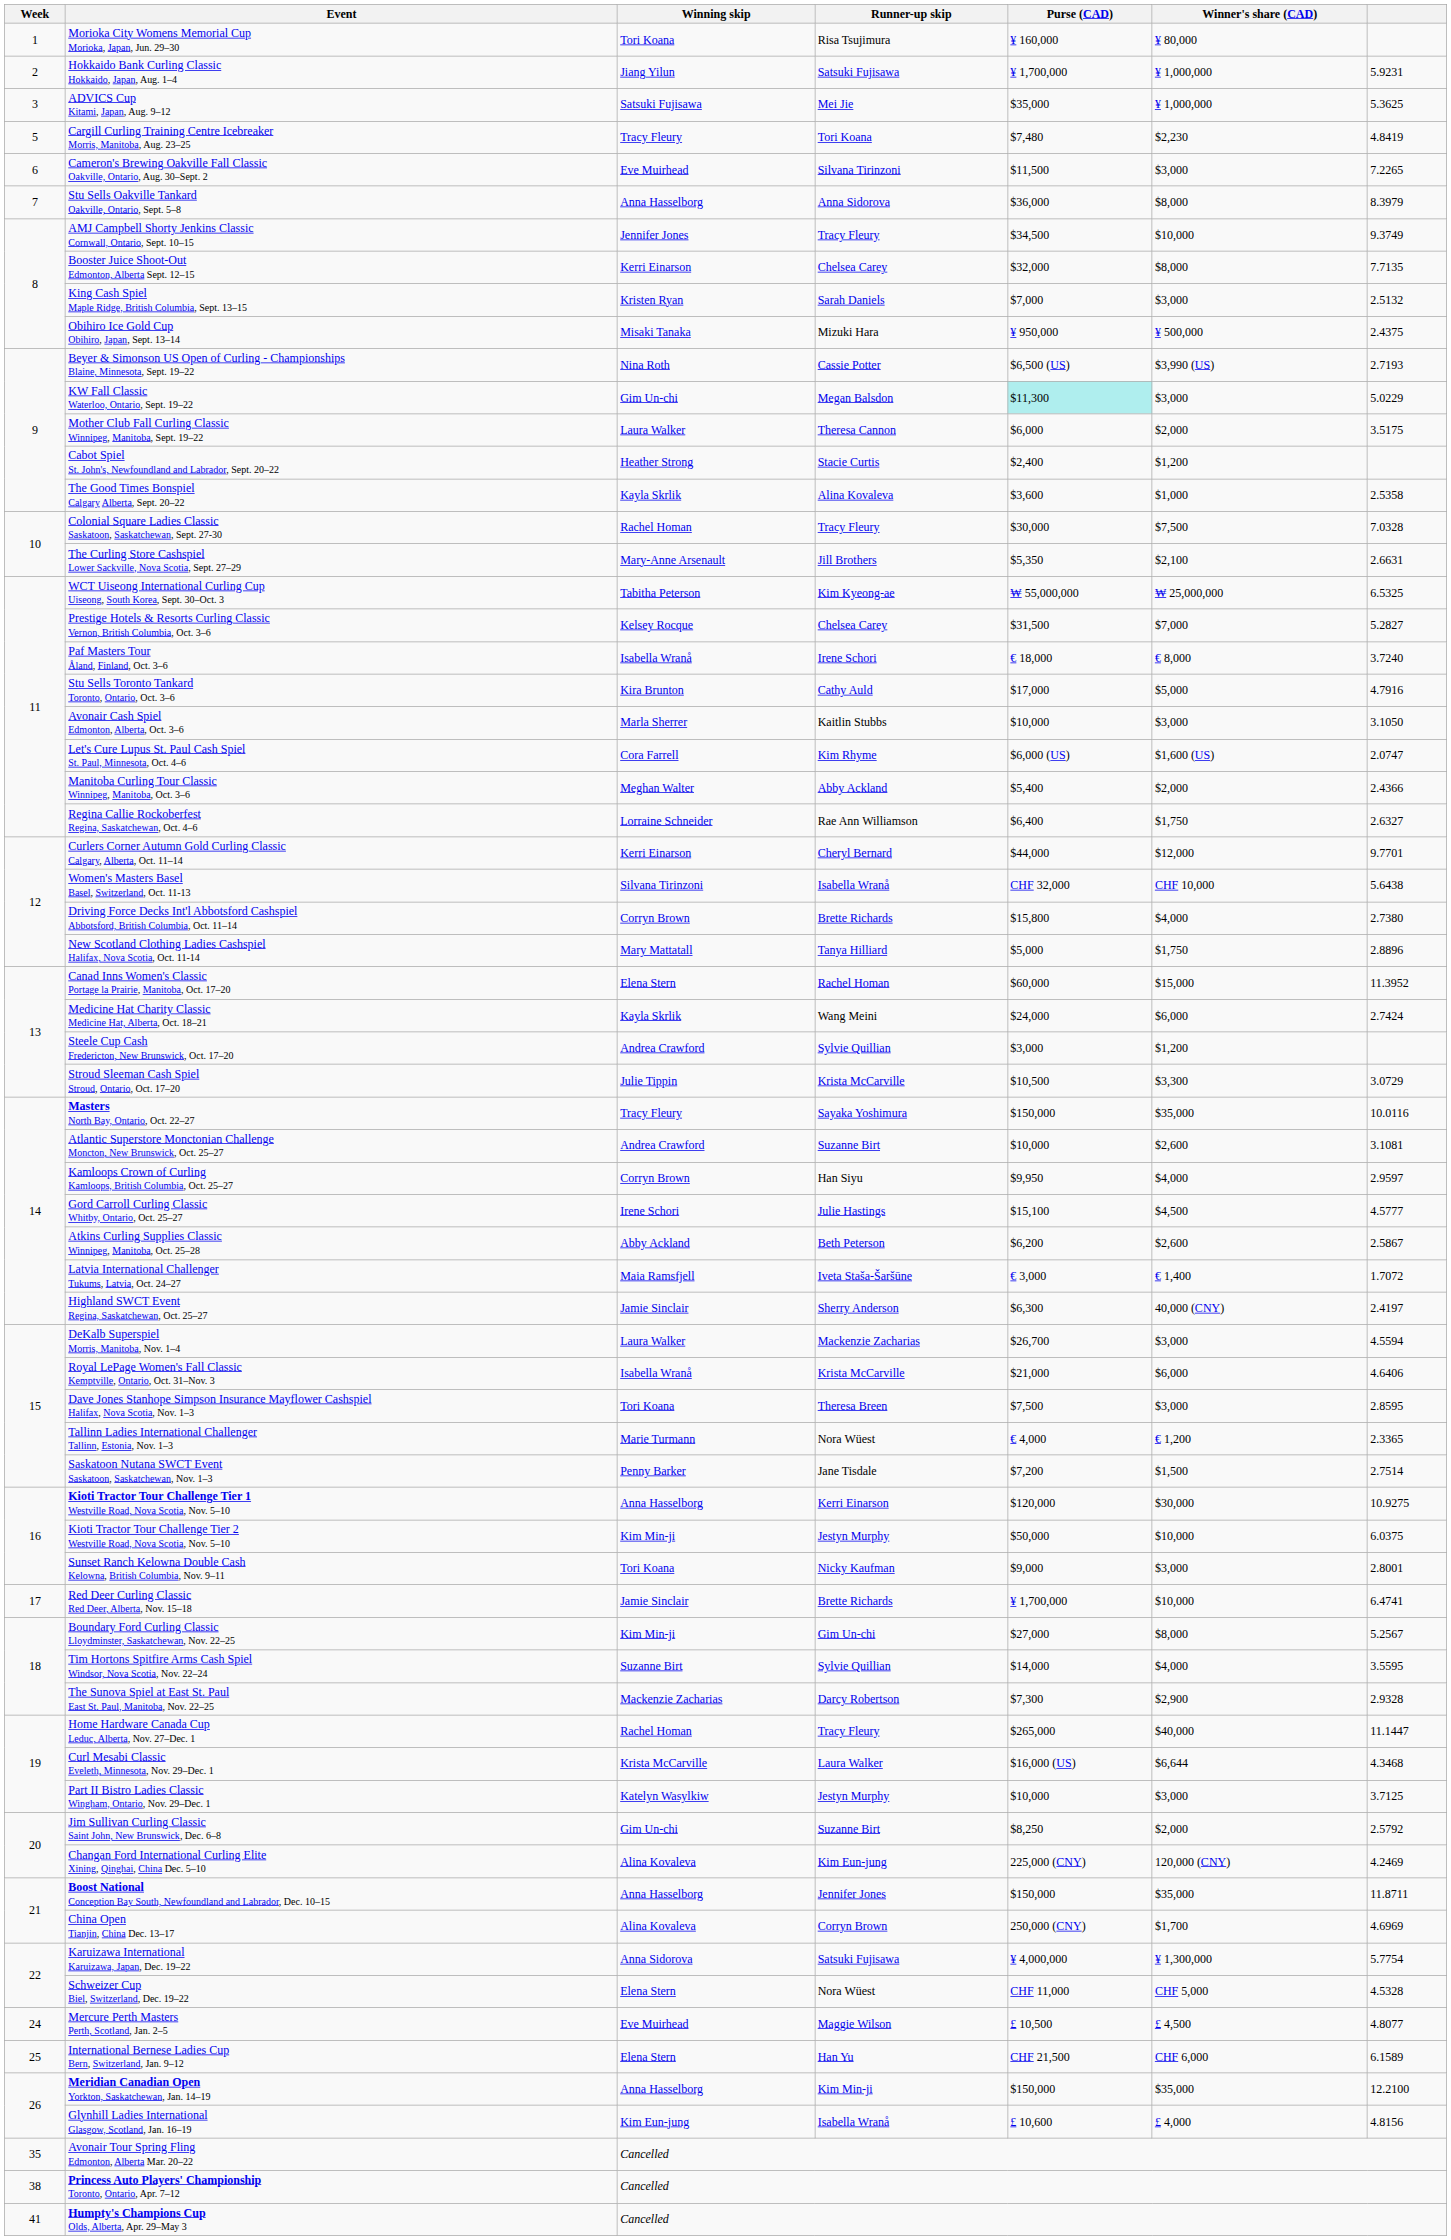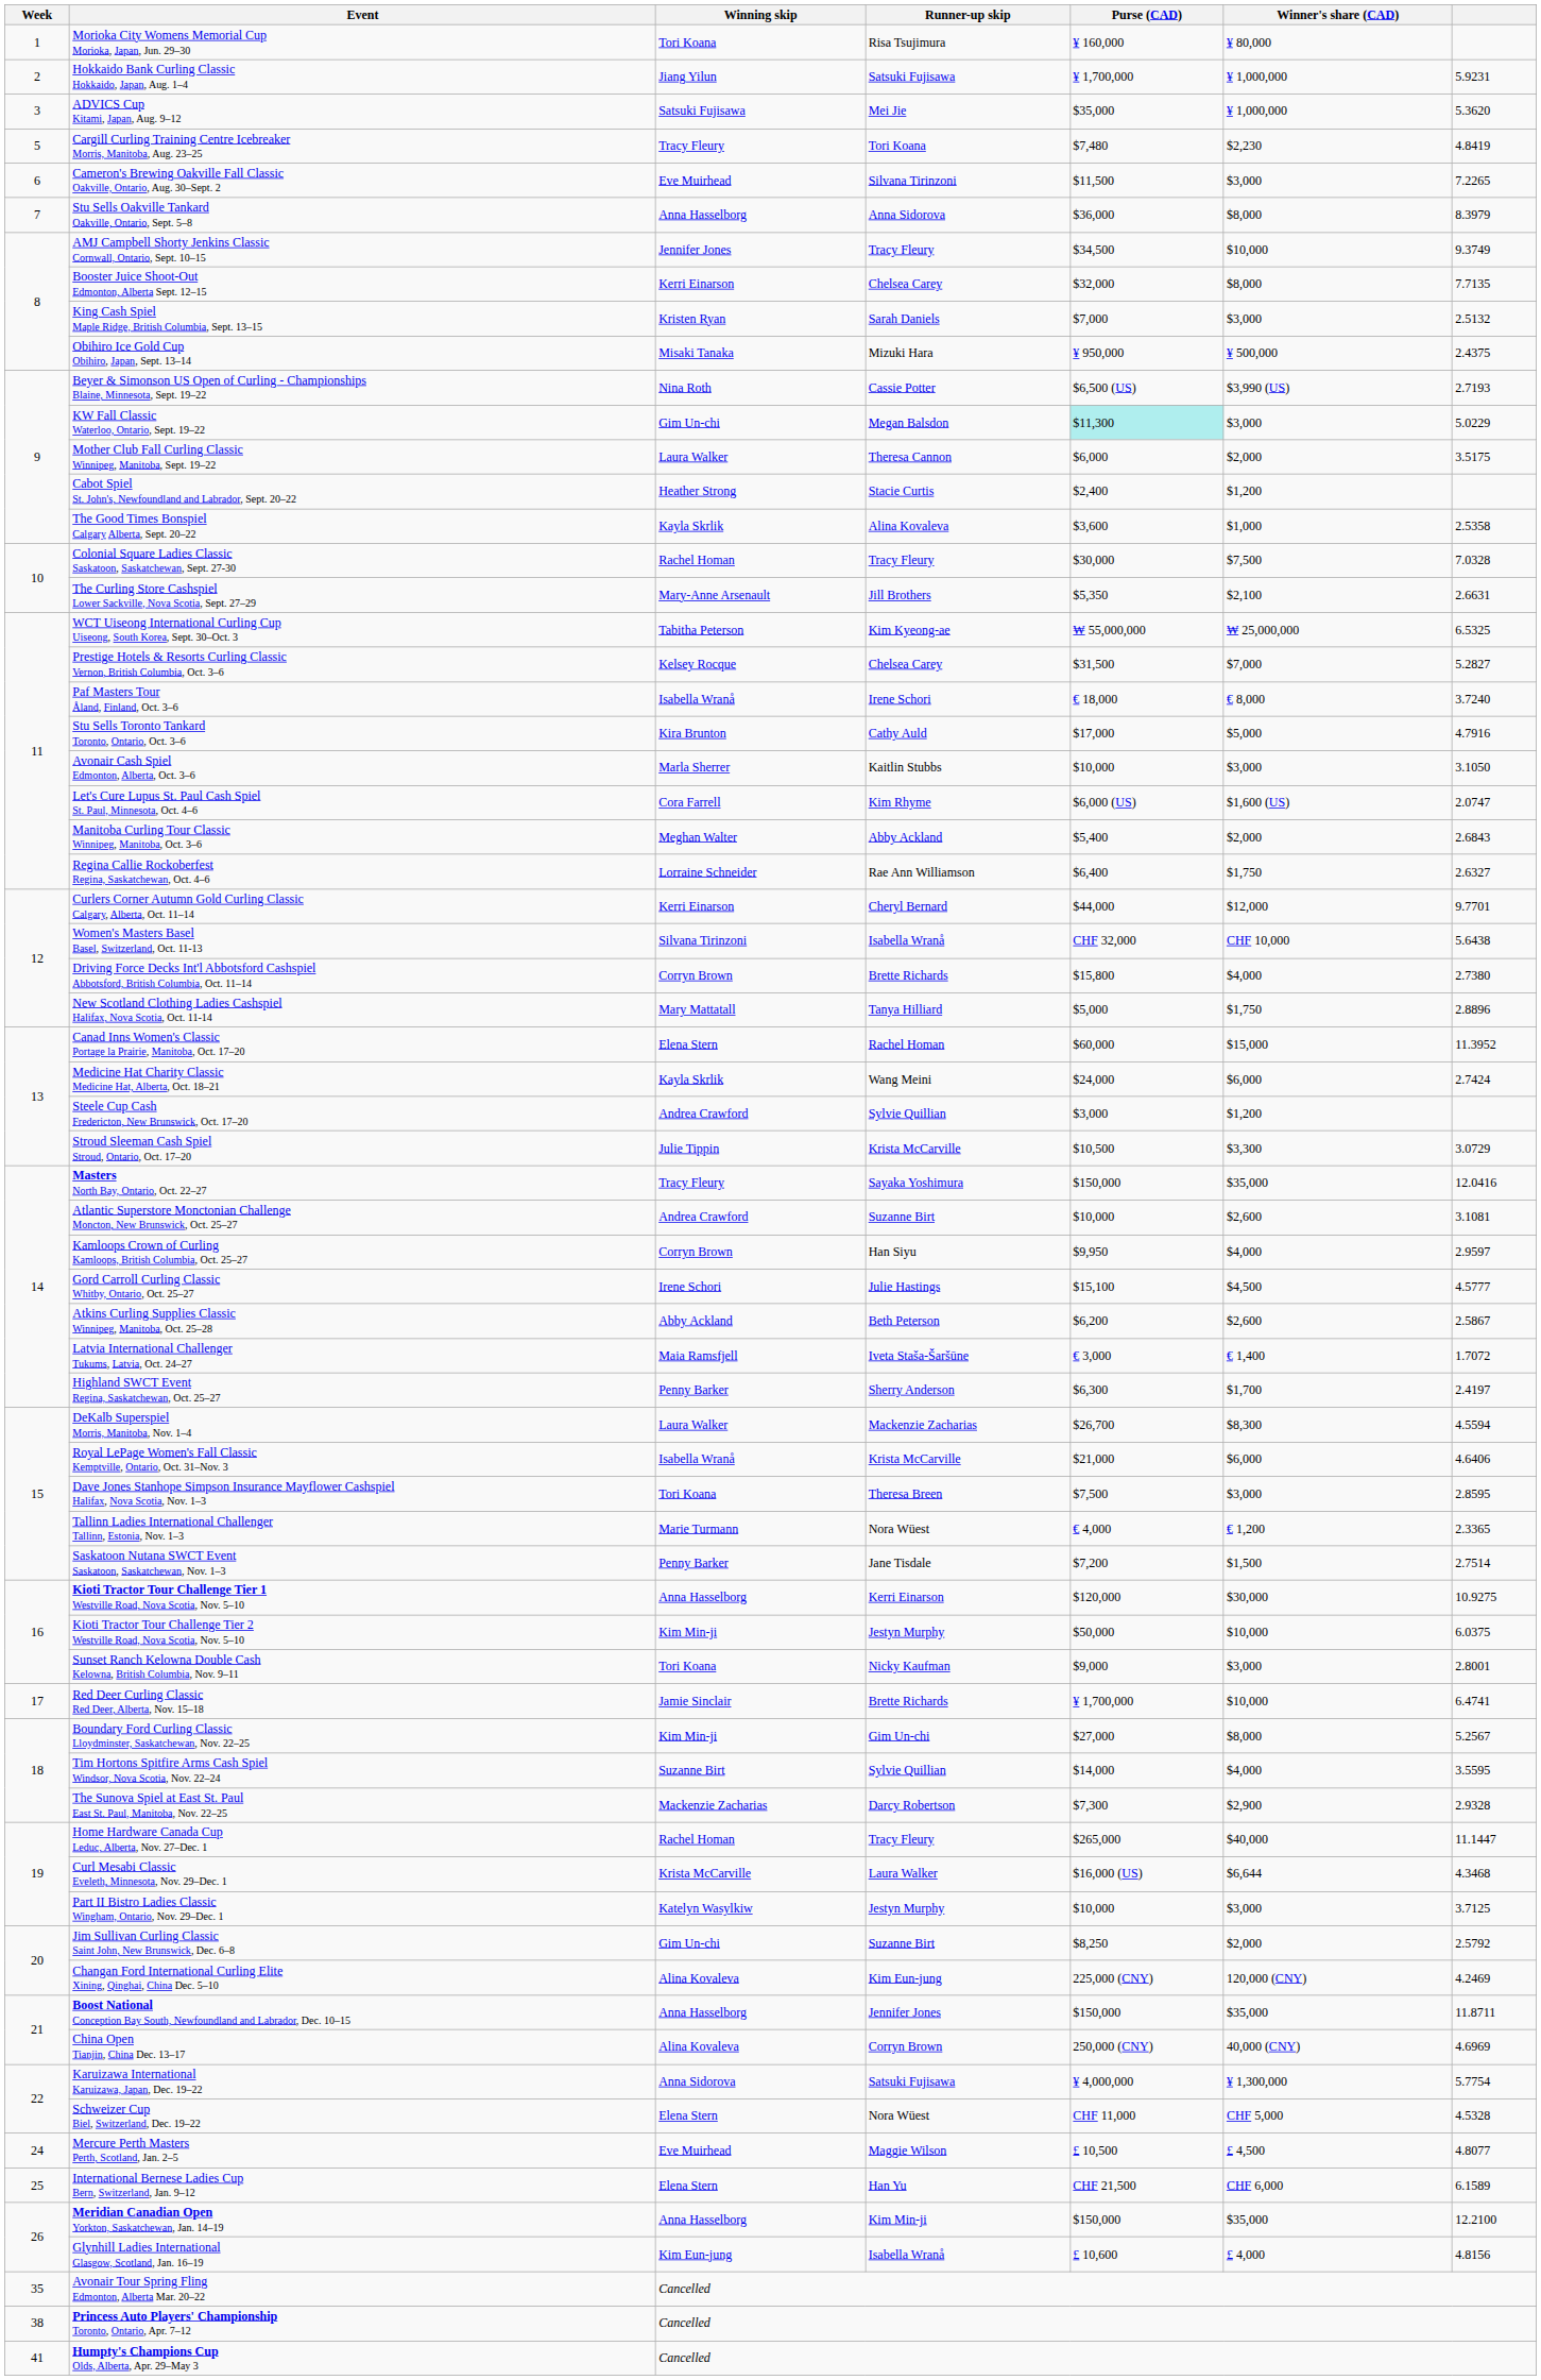ADVICS Cup Kitami, Japan, Aug. 9–12 | column 7: 5.3625 -> 5.3620
Manitoba Curling Tour Classic Winnipeg, Manitoba, Oct. 3–6 | column 7: 2.4366 -> 2.6843
Masters North Bay, Ontario, Oct. 22–27 | column 7: 10.0116 -> 12.0416
Highland SWCT Event Regina, Saskatchewan, Oct. 25–27 | Winning skip: Jamie Sinclair -> Penny Barker
Highland SWCT Event Regina, Saskatchewan, Oct. 25–27 | Winner's share (CAD): 40,000 (CNY) -> $1,700
DeKalb Superspiel Morris, Manitoba, Nov. 1–4 | Winner's share (CAD): $3,000 -> $8,300
China Open Tianjin, China Dec. 13–17 | Winner's share (CAD): $1,700 -> 40,000 (CNY)
